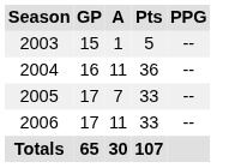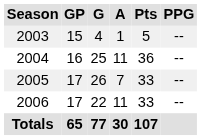+ column: G | 4 | 25 | 26 | 22 | 77
